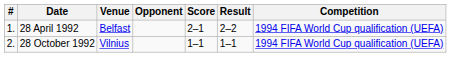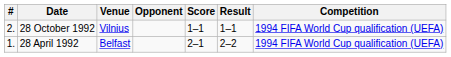rows swapped: 28 April 1992 <-> 28 October 1992
